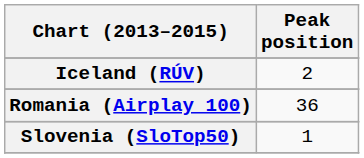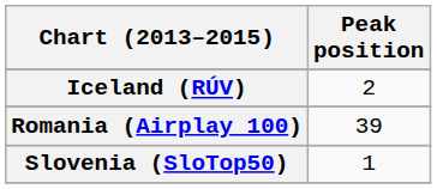Romania (Airplay 100) | Peak position: 36 -> 39
